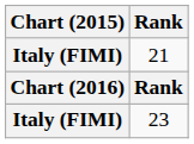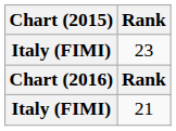rows swapped: 21 <-> 23
